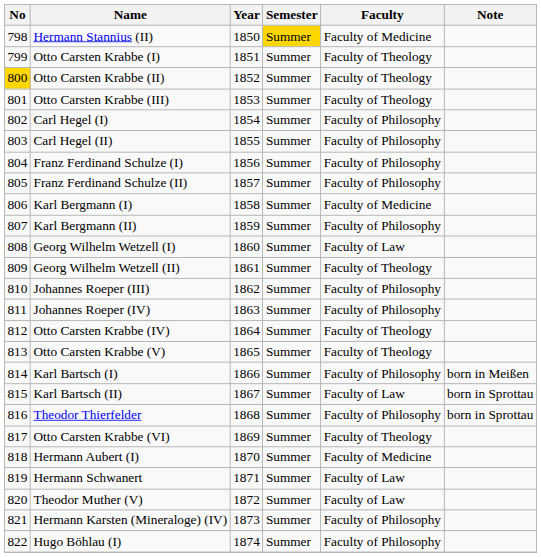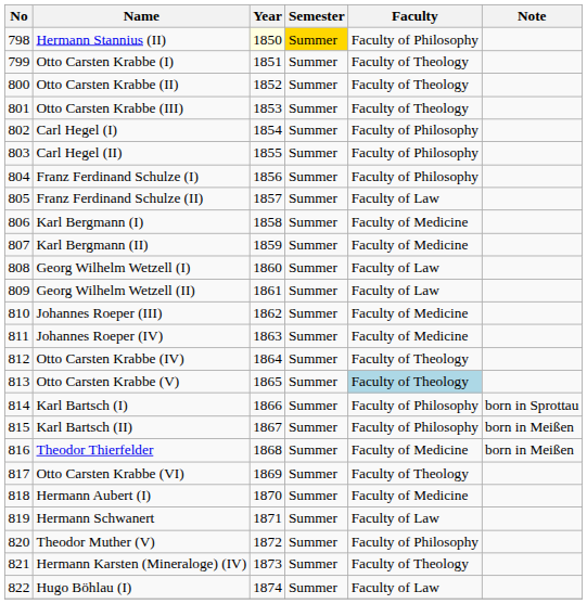Hermann Stannius (II) | Year: no background -> lightyellow background
Hermann Stannius (II) | Faculty: Faculty of Medicine -> Faculty of Philosophy
Otto Carsten Krabbe (II) | No: gold background -> no background
Franz Ferdinand Schulze (II) | Faculty: Faculty of Philosophy -> Faculty of Law
Karl Bergmann (II) | Faculty: Faculty of Philosophy -> Faculty of Medicine
Georg Wilhelm Wetzell (II) | Faculty: Faculty of Theology -> Faculty of Law
Johannes Roeper (III) | Faculty: Faculty of Philosophy -> Faculty of Medicine
Johannes Roeper (IV) | Faculty: Faculty of Philosophy -> Faculty of Medicine
Otto Carsten Krabbe (V) | Faculty: no background -> lightblue background
Karl Bartsch (I) | Note: born in Meißen -> born in Sprottau
Karl Bartsch (II) | Faculty: Faculty of Law -> Faculty of Philosophy
Karl Bartsch (II) | Note: born in Sprottau -> born in Meißen
Theodor Thierfelder | Faculty: Faculty of Philosophy -> Faculty of Medicine
Theodor Thierfelder | Note: born in Sprottau -> born in Meißen
Theodor Muther (V) | Faculty: Faculty of Law -> Faculty of Philosophy
Hermann Karsten (Mineraloge) (IV) | Faculty: Faculty of Philosophy -> Faculty of Theology
Hugo Böhlau (I) | Faculty: Faculty of Philosophy -> Faculty of Law
